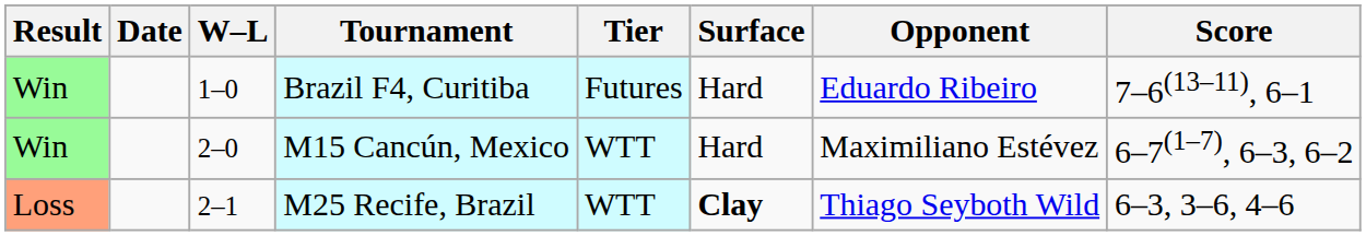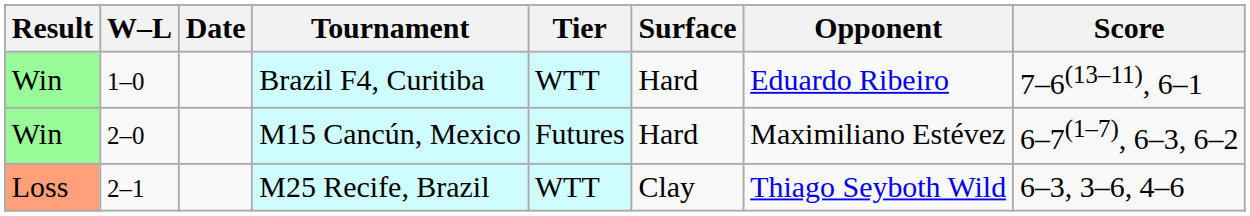columns swapped: W–L <-> Date
Brazil F4, Curitiba | Tier: Futures -> WTT
M15 Cancún, Mexico | Tier: WTT -> Futures
M25 Recife, Brazil | Surface: bold -> normal
